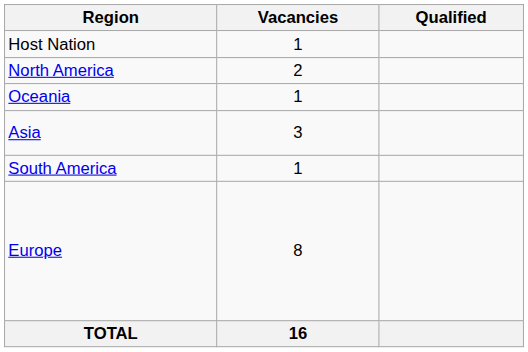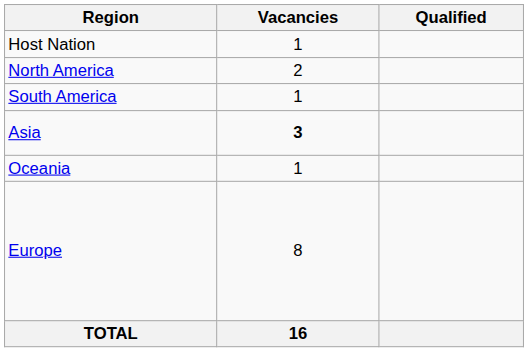rows swapped: South America <-> Oceania
Asia | Vacancies: normal -> bold
